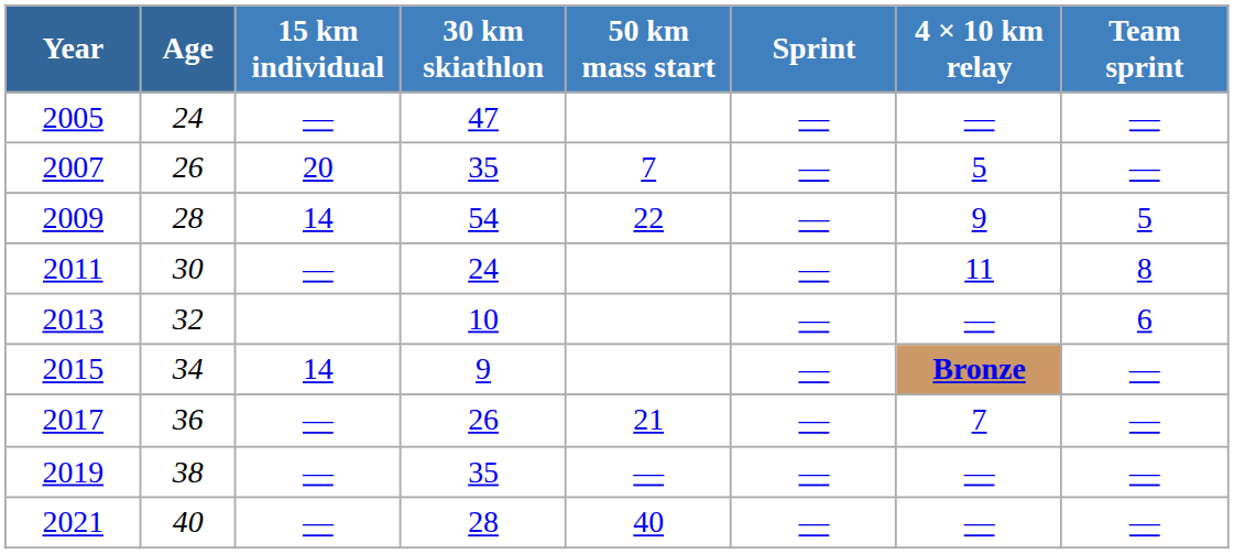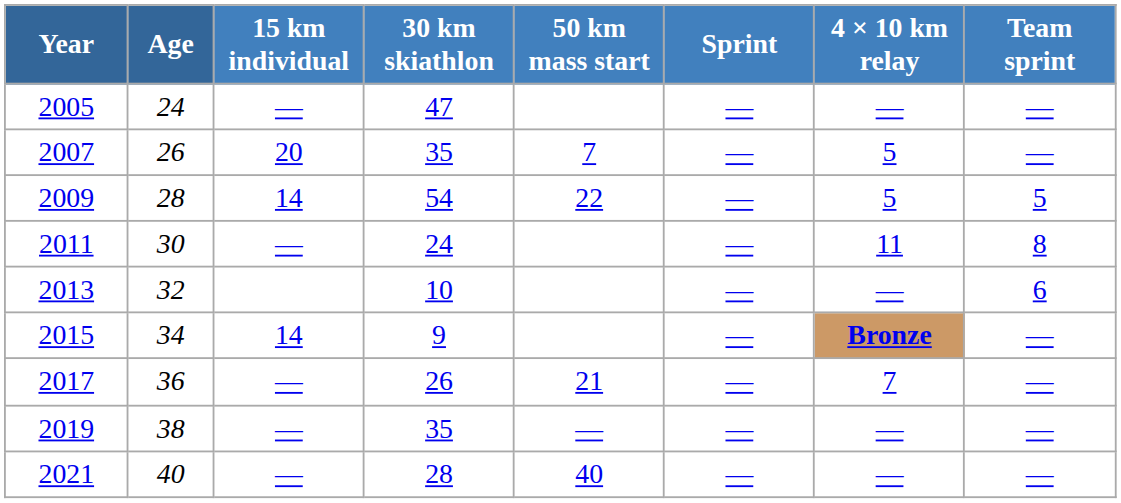2009 | 4 × 10 km relay: 9 -> 5
